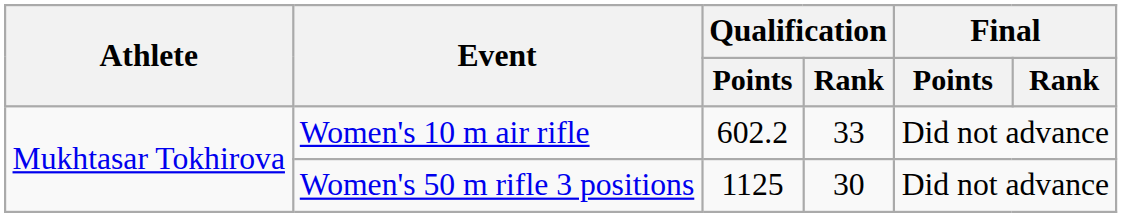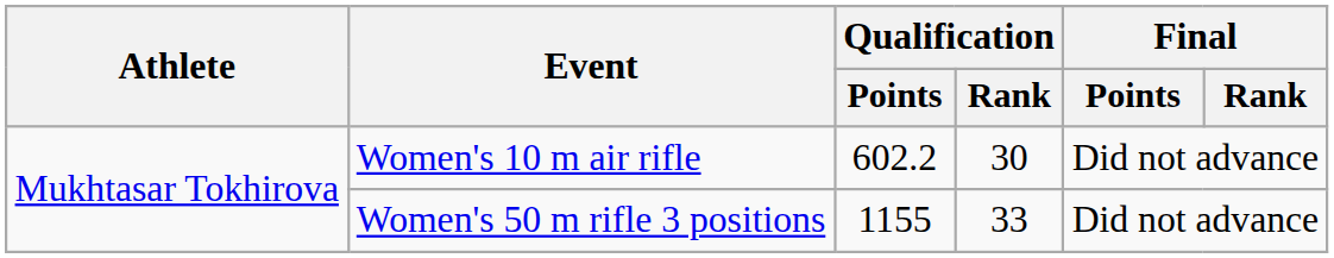Women's 10 m air rifle | Qualification / Rank: 33 -> 30
Women's 50 m rifle 3 positions | Qualification / Points: 1125 -> 1155
Women's 50 m rifle 3 positions | Qualification / Rank: 30 -> 33
